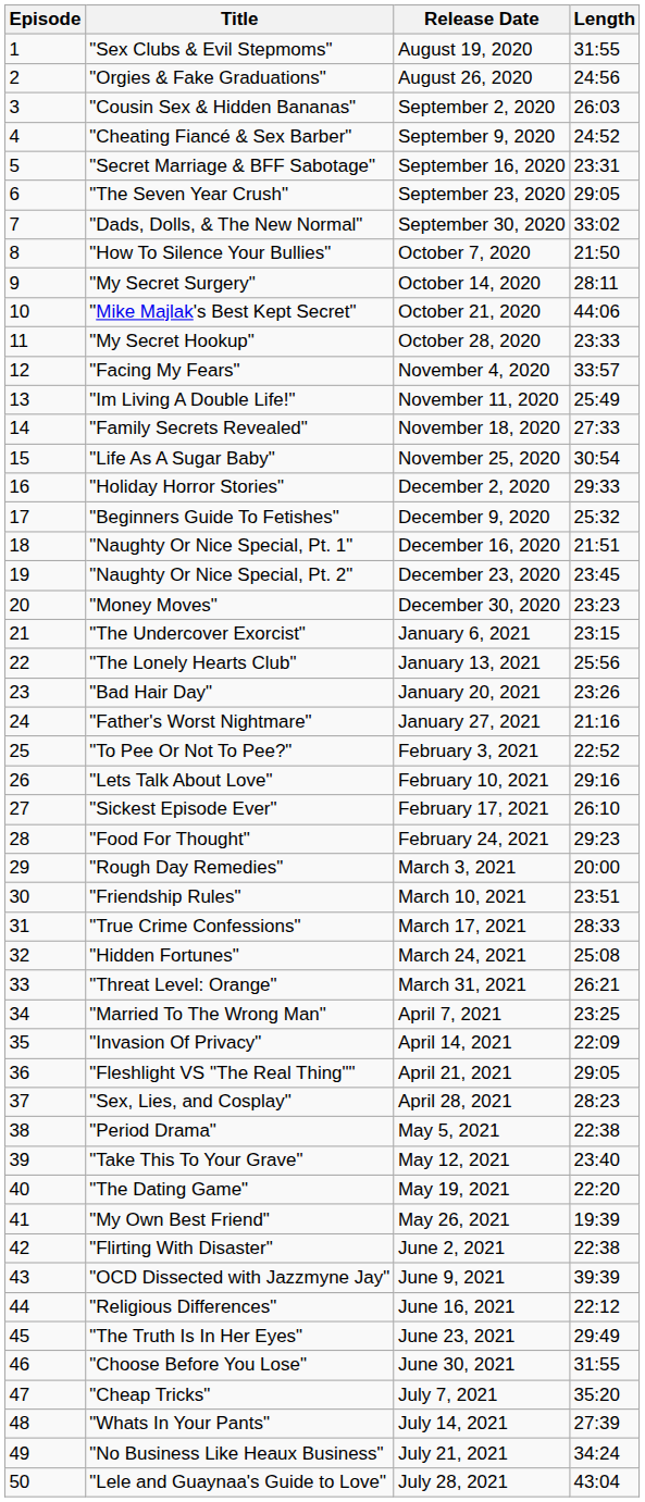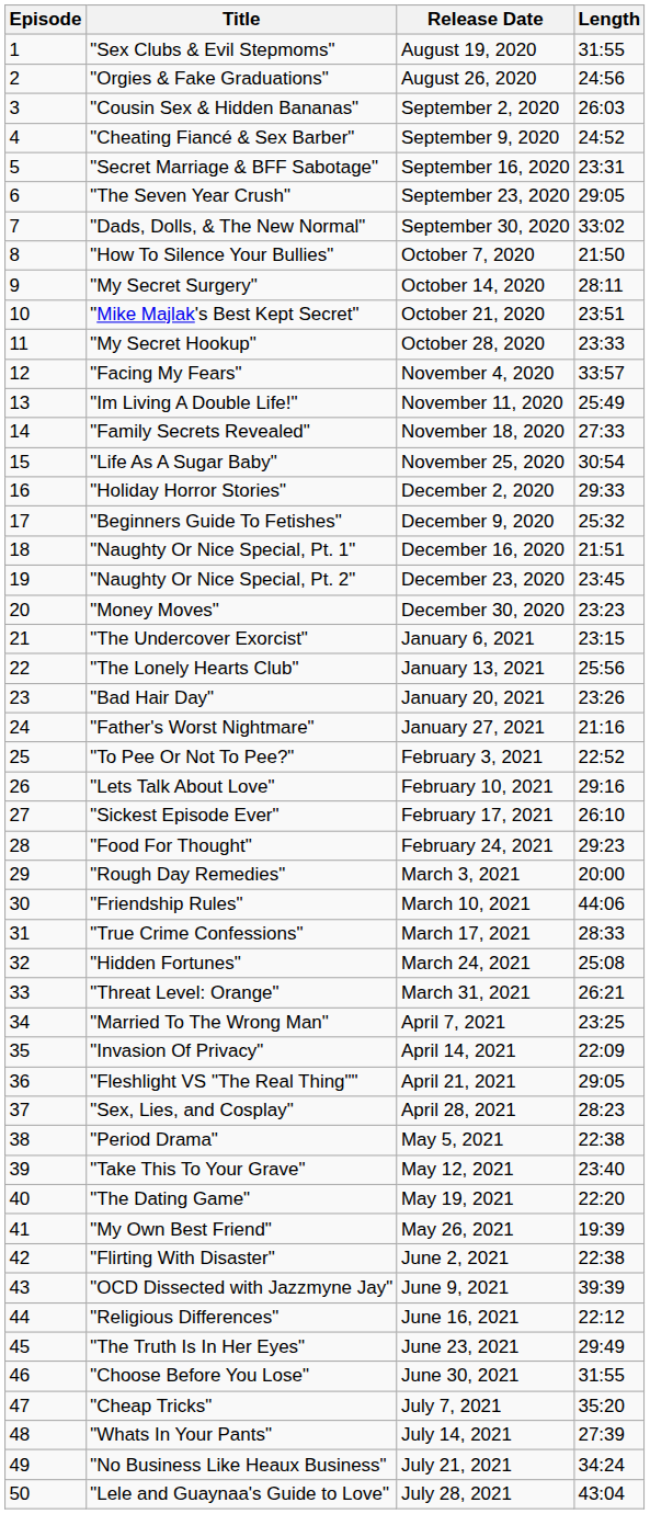"Mike Majlak's Best Kept Secret" | Length: 44:06 -> 23:51
"Friendship Rules" | Length: 23:51 -> 44:06
